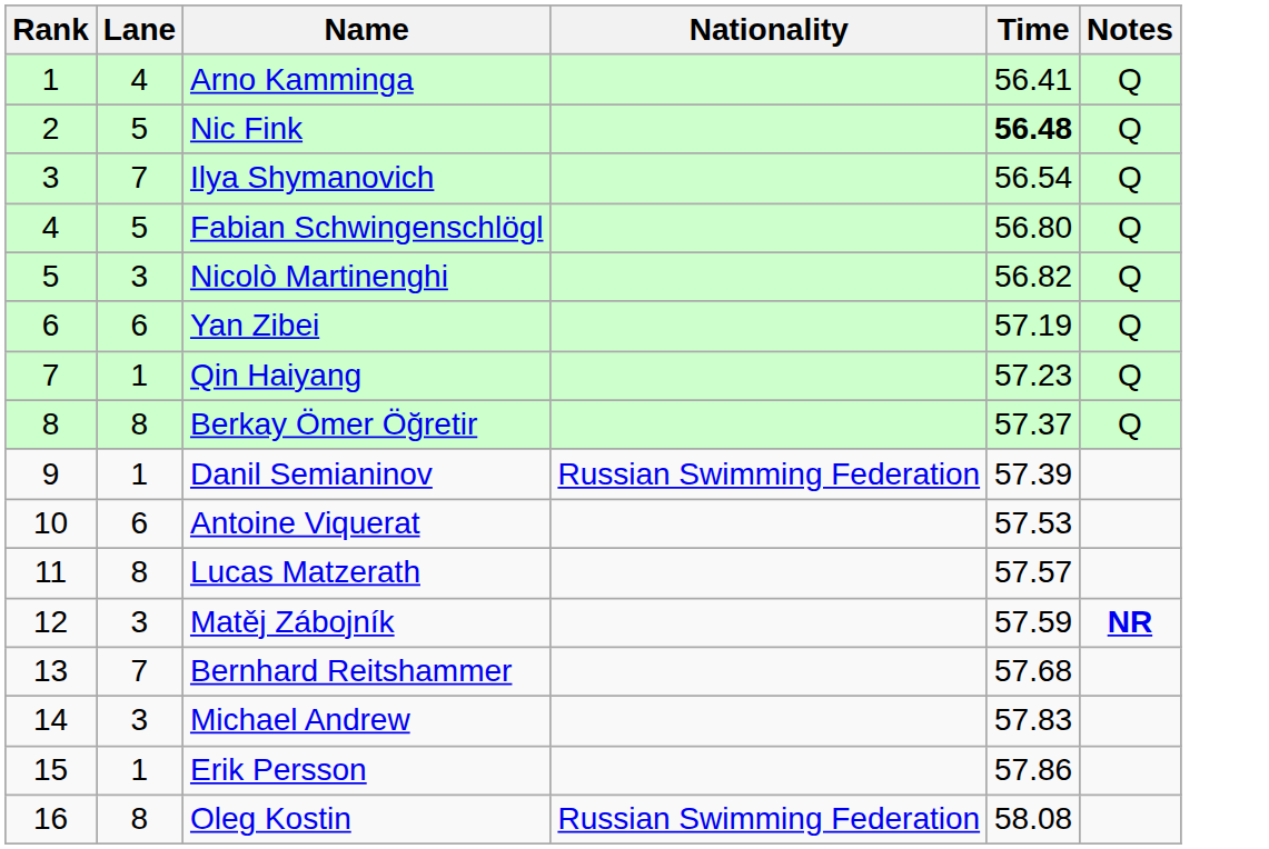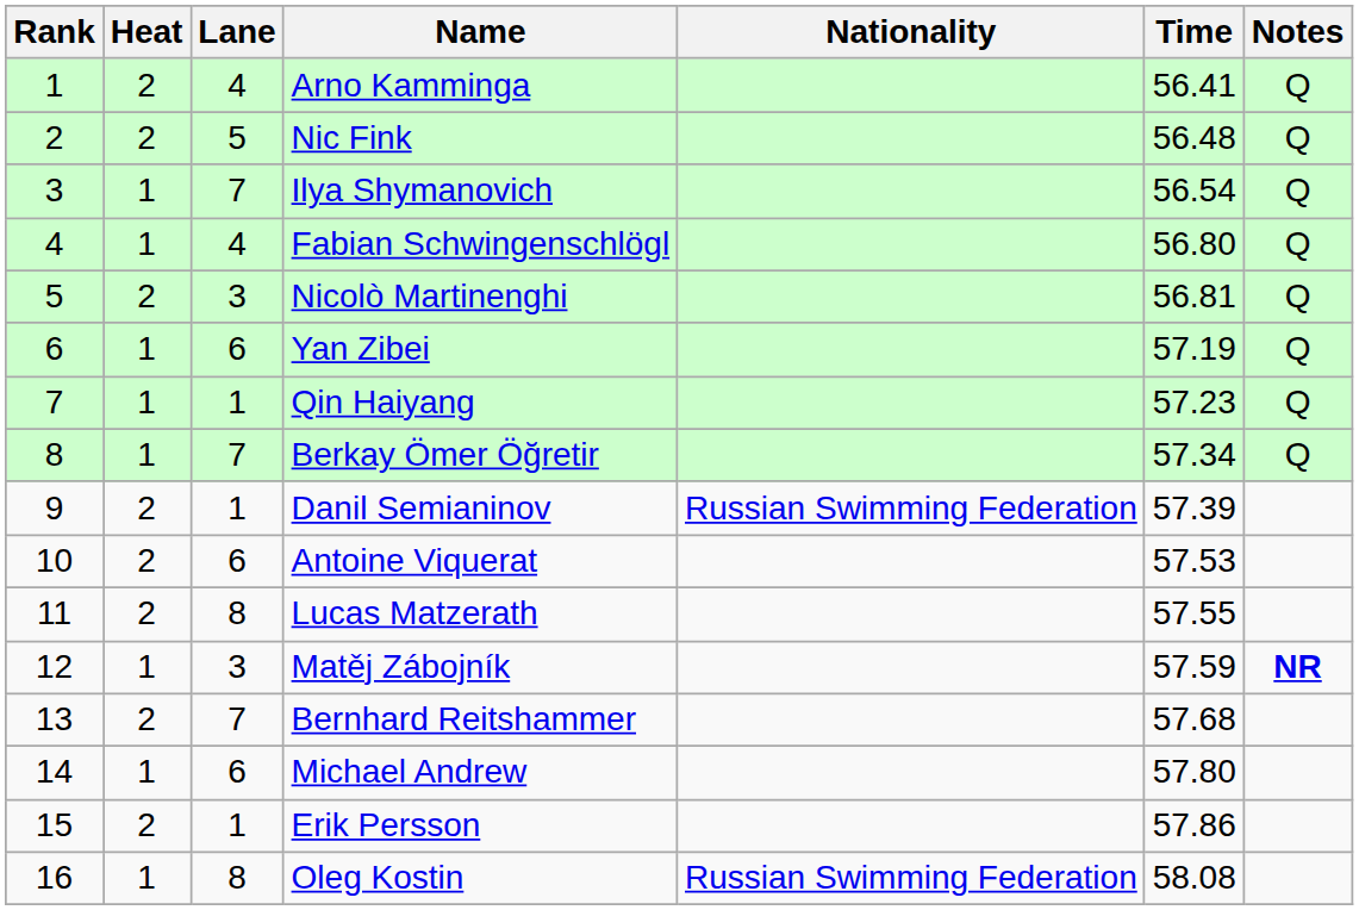+ column: Heat | 2 | 2 | 1 | 1 | 2 | 1 | 1 | 1 | 2 | 2 | 2 | 1 | 2 | 1 | 2 | 1
Nic Fink | Time: bold -> normal
Fabian Schwingenschlögl | Lane: 5 -> 4
Nicolò Martinenghi | Time: 56.82 -> 56.81
Berkay Ömer Öğretir | Lane: 8 -> 7
Berkay Ömer Öğretir | Time: 57.37 -> 57.34
Lucas Matzerath | Time: 57.57 -> 57.55
Michael Andrew | Lane: 3 -> 6
Michael Andrew | Time: 57.83 -> 57.80
